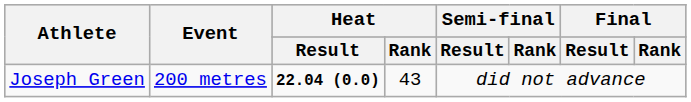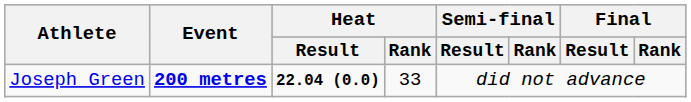Joseph Green | Event: normal -> bold
Joseph Green | Heat / Rank: 43 -> 33
